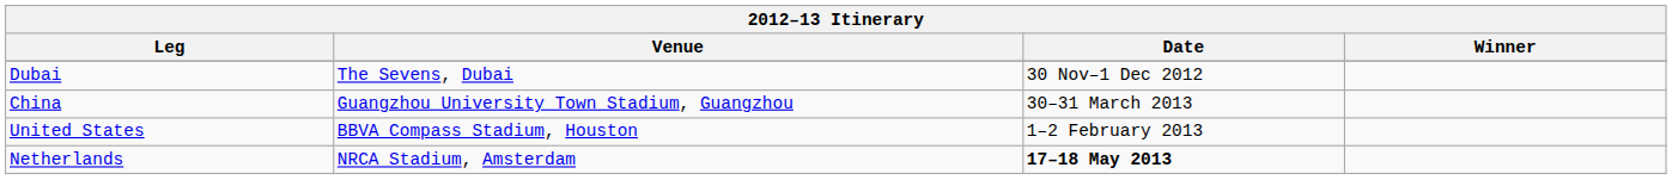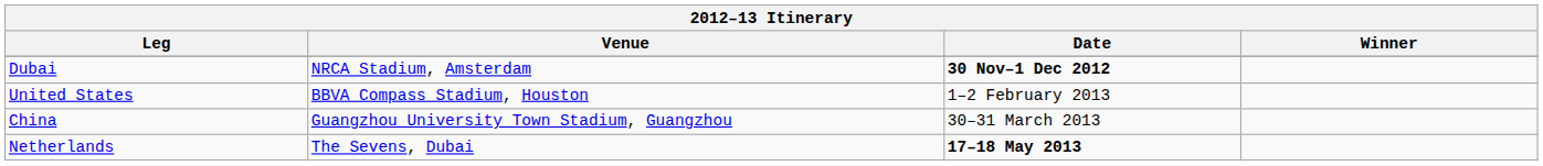Dubai | Venue: The Sevens, Dubai -> NRCA Stadium, Amsterdam
Dubai | Date: normal -> bold
rows swapped: United States <-> China
Netherlands | Venue: NRCA Stadium, Amsterdam -> The Sevens, Dubai
